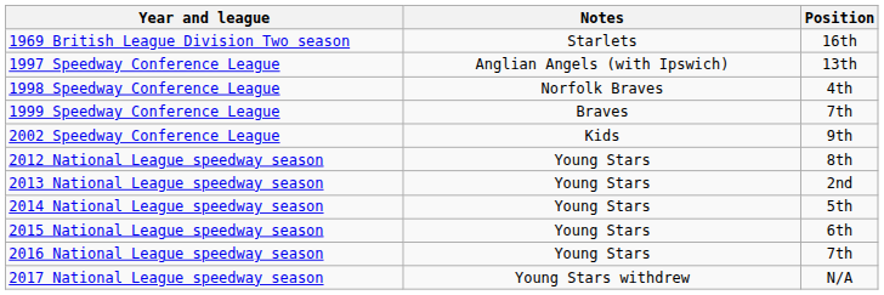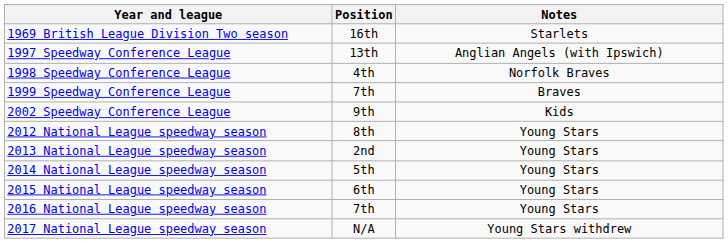columns swapped: Position <-> Notes
